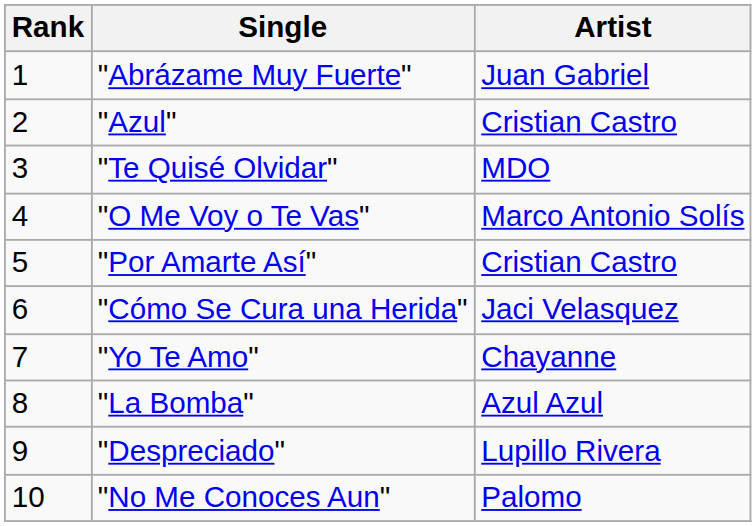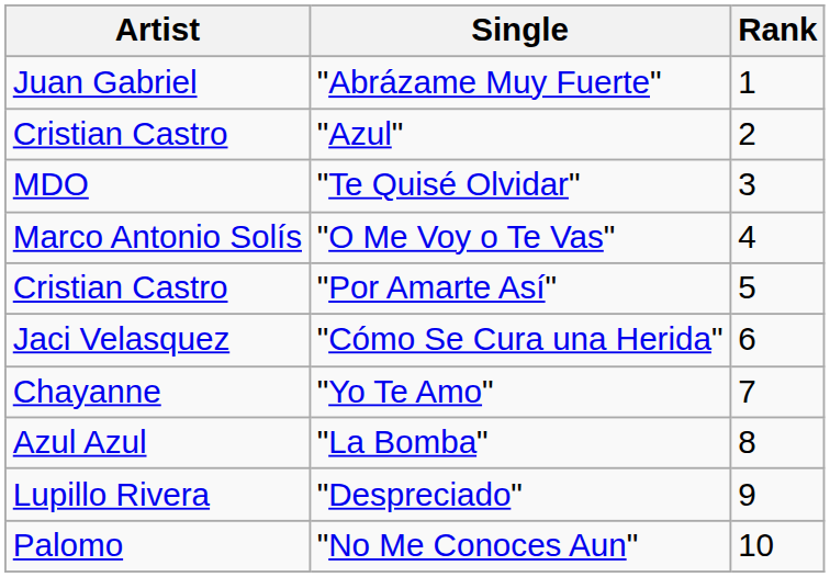columns swapped: Rank <-> Artist
